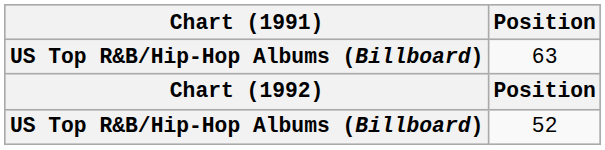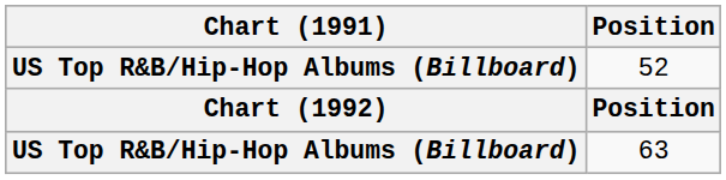rows swapped: 63 <-> 52
